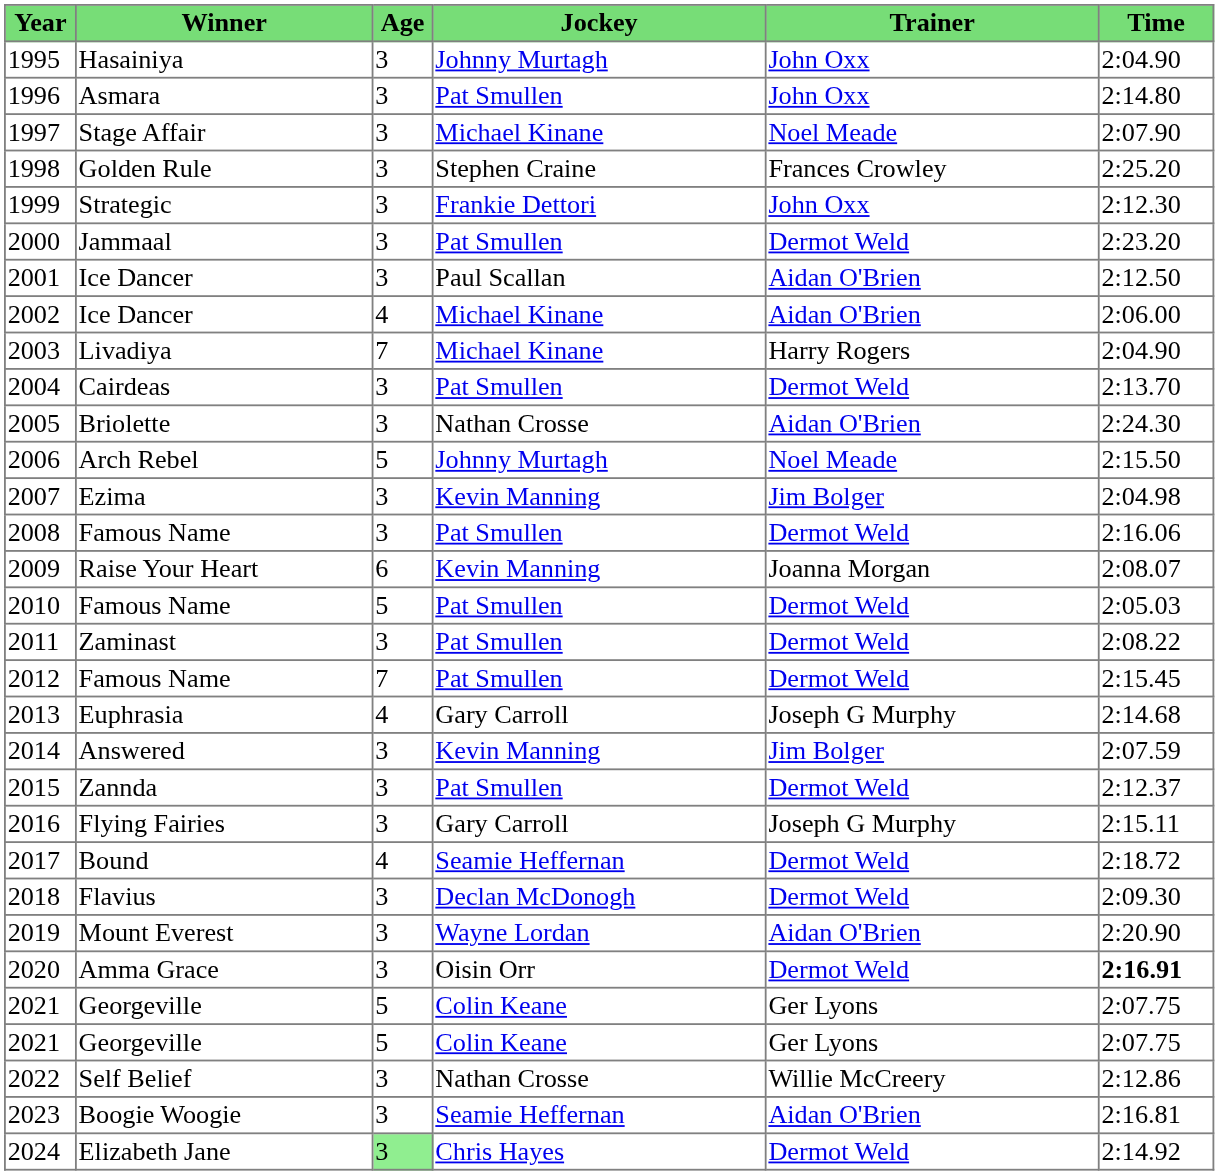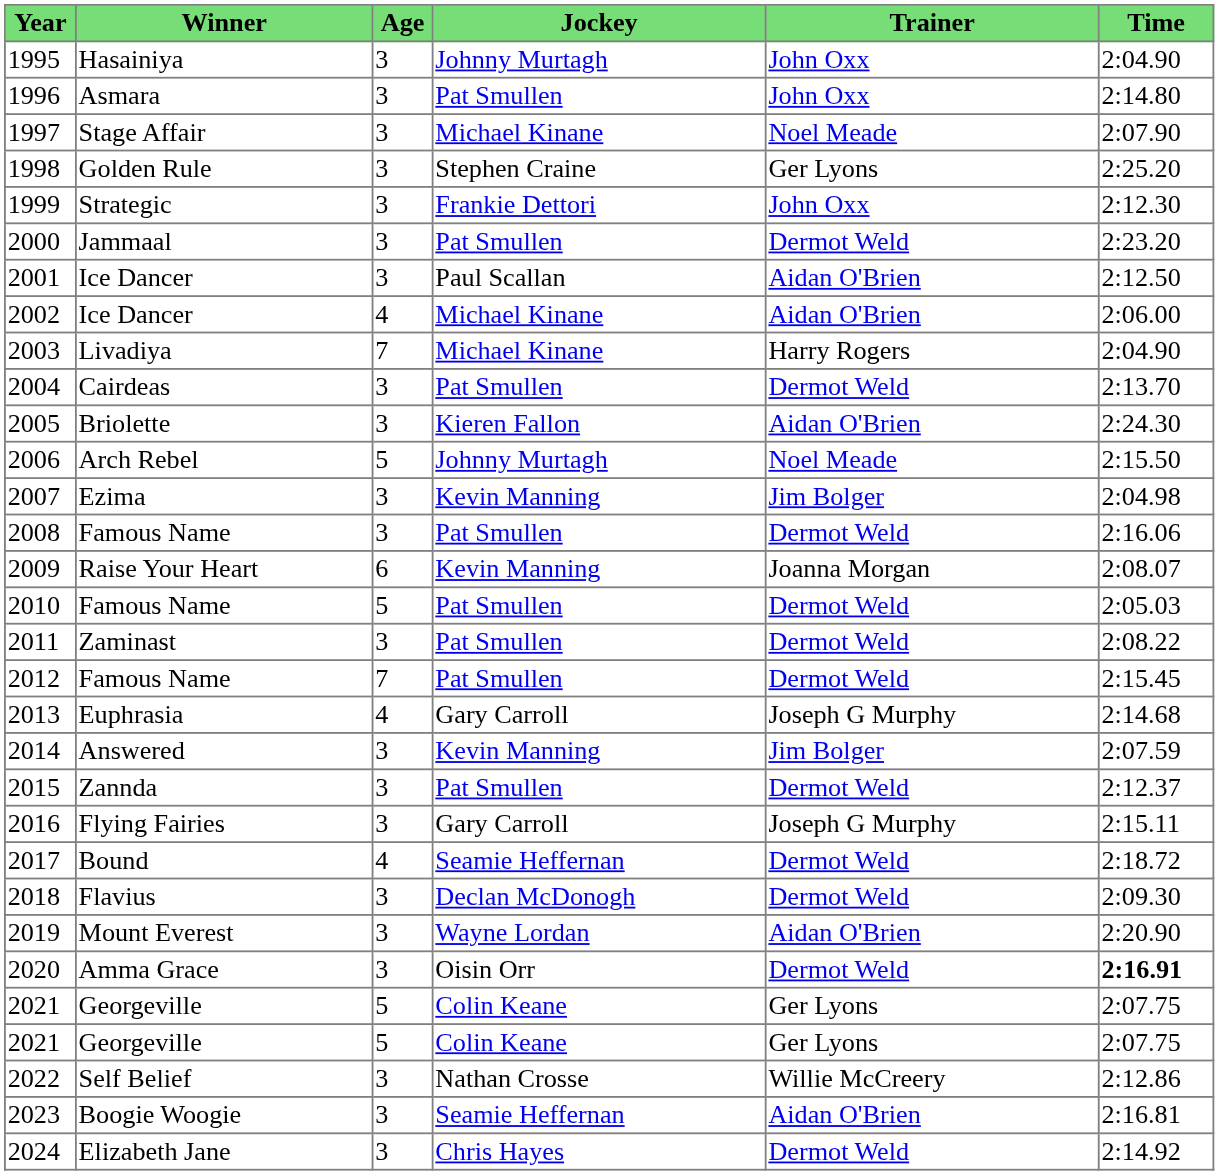1998 | Trainer: Frances Crowley -> Ger Lyons
2005 | Jockey: Nathan Crosse -> Kieren Fallon
2024 | Age: lightgreen background -> no background
